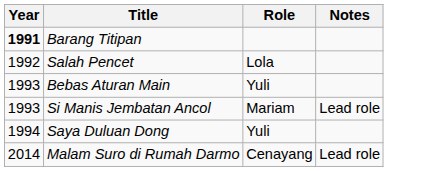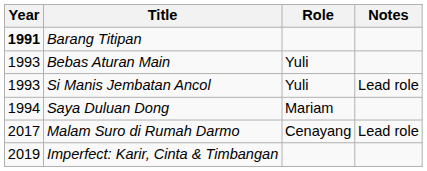- row: 1992 | Salah Pencet | Lola
Si Manis Jembatan Ancol | Role: Mariam -> Yuli
Saya Duluan Dong | Role: Yuli -> Mariam
Malam Suro di Rumah Darmo | Year: 2014 -> 2017
+ row: 2019 | Imperfect: Karir, Cinta & Timbangan
